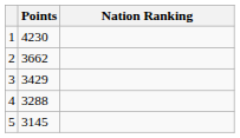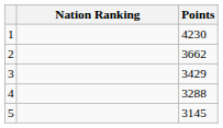columns swapped: Nation Ranking <-> Points
